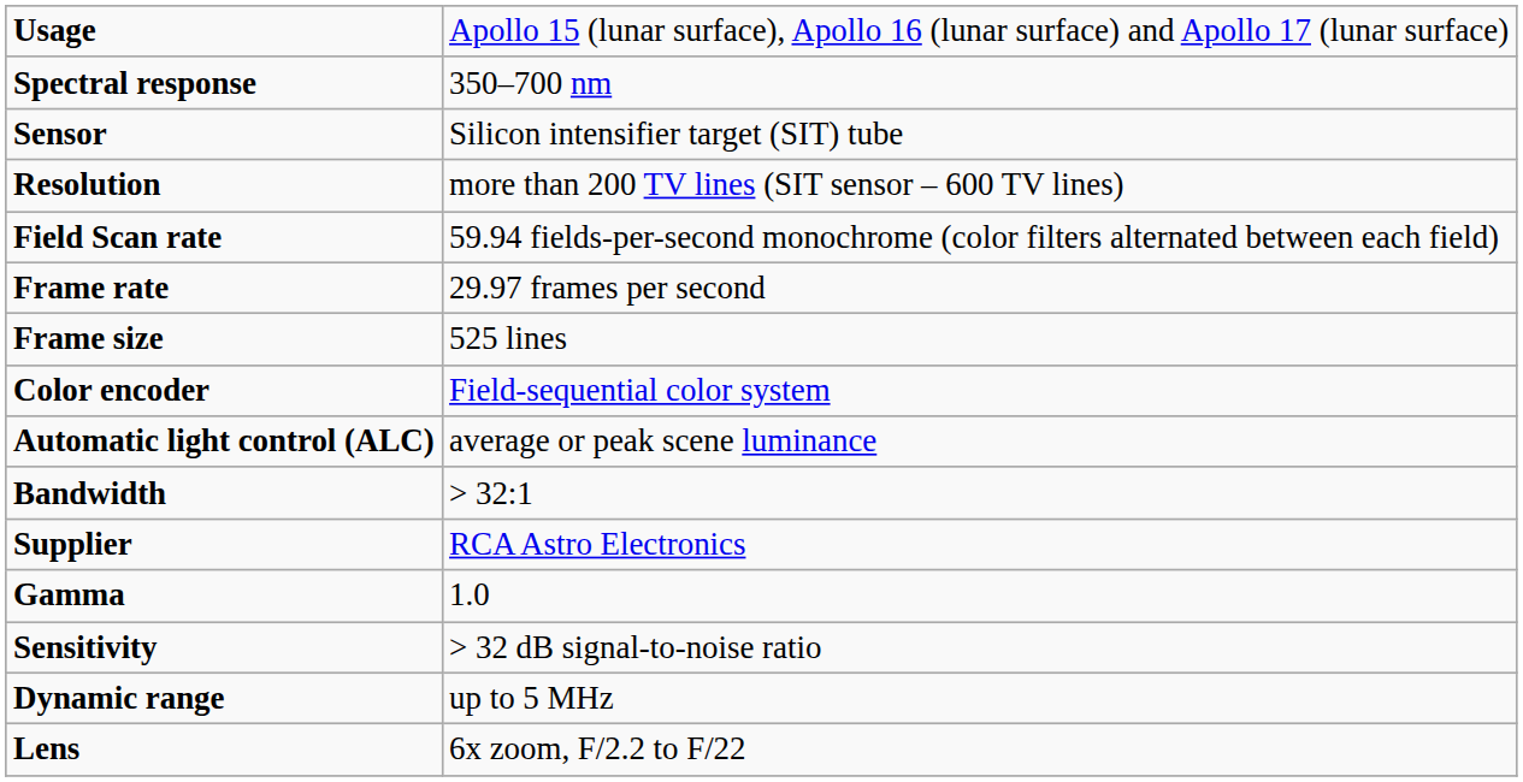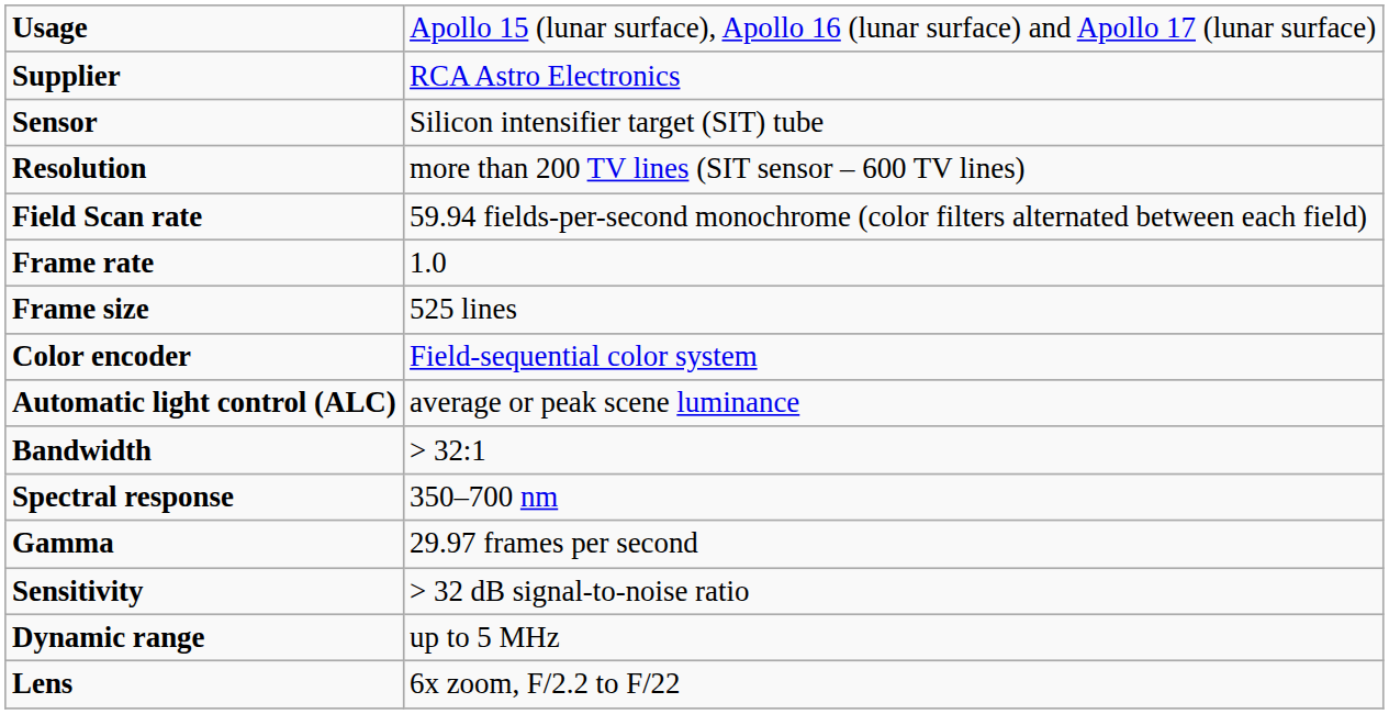rows swapped: Supplier <-> Spectral response
Frame rate | column 2: 29.97 frames per second -> 1.0
Gamma | column 2: 1.0 -> 29.97 frames per second
